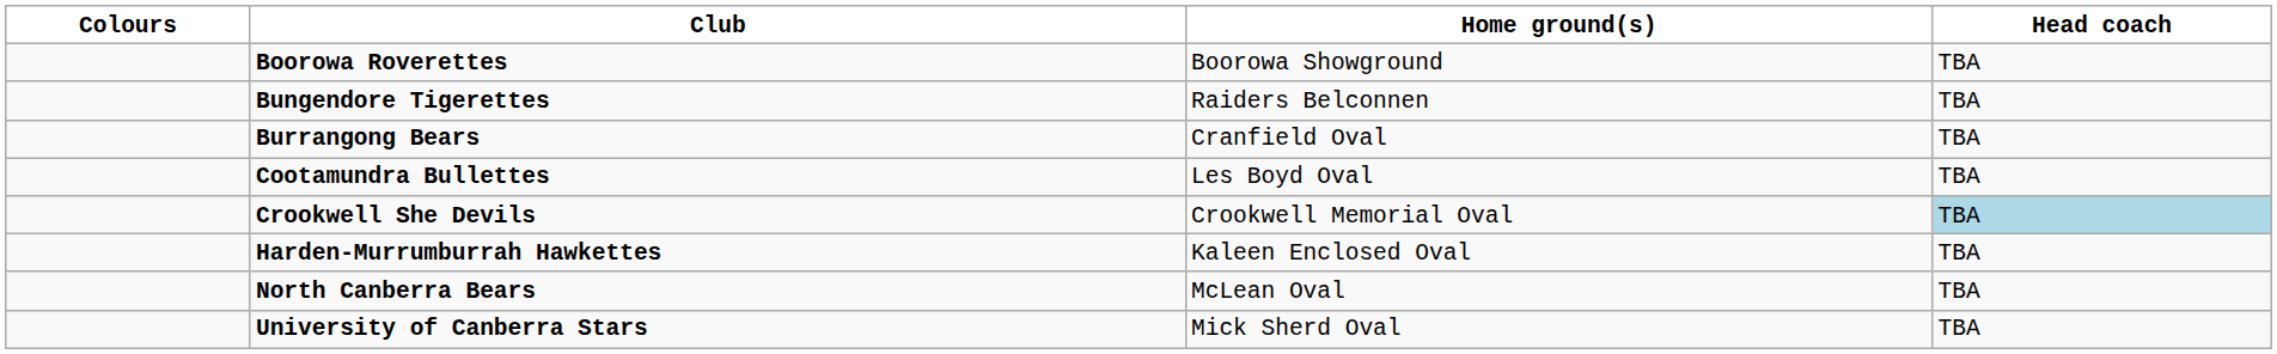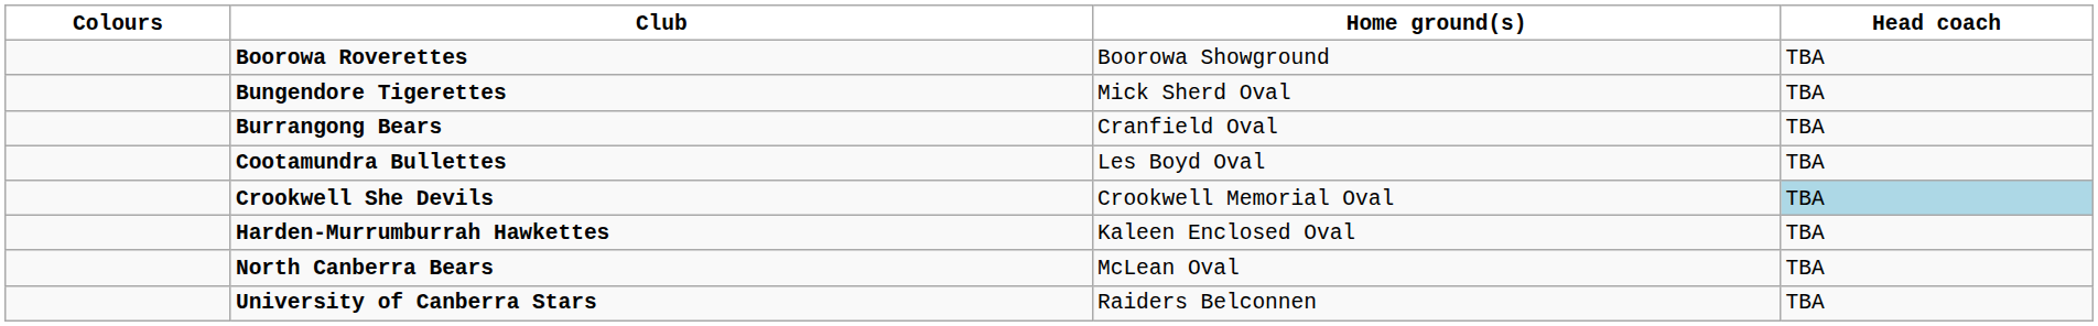Bungendore Tigerettes | Home ground(s): Raiders Belconnen -> Mick Sherd Oval
University of Canberra Stars | Home ground(s): Mick Sherd Oval -> Raiders Belconnen
